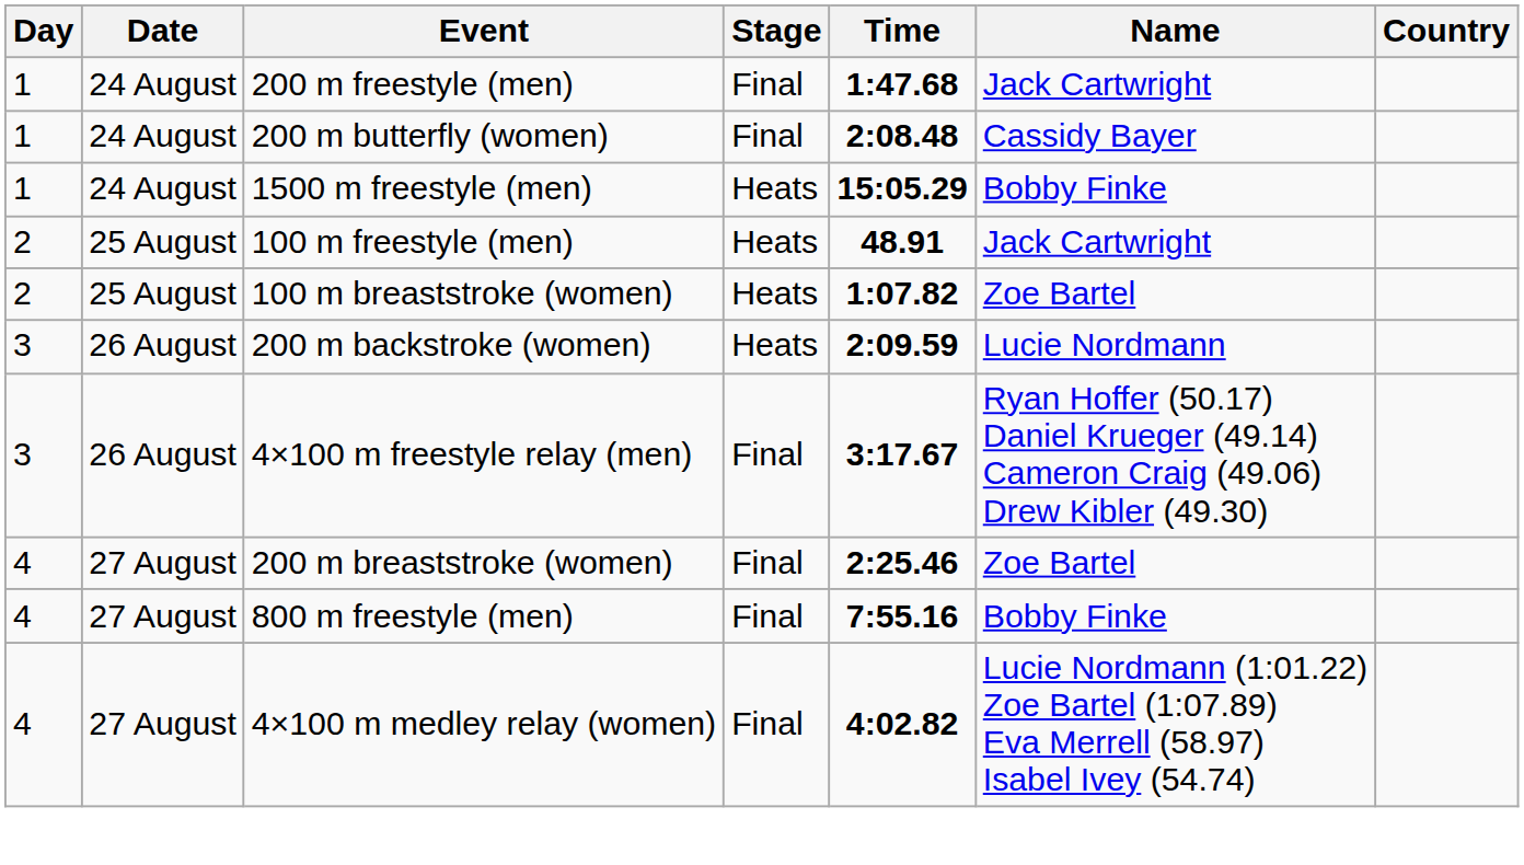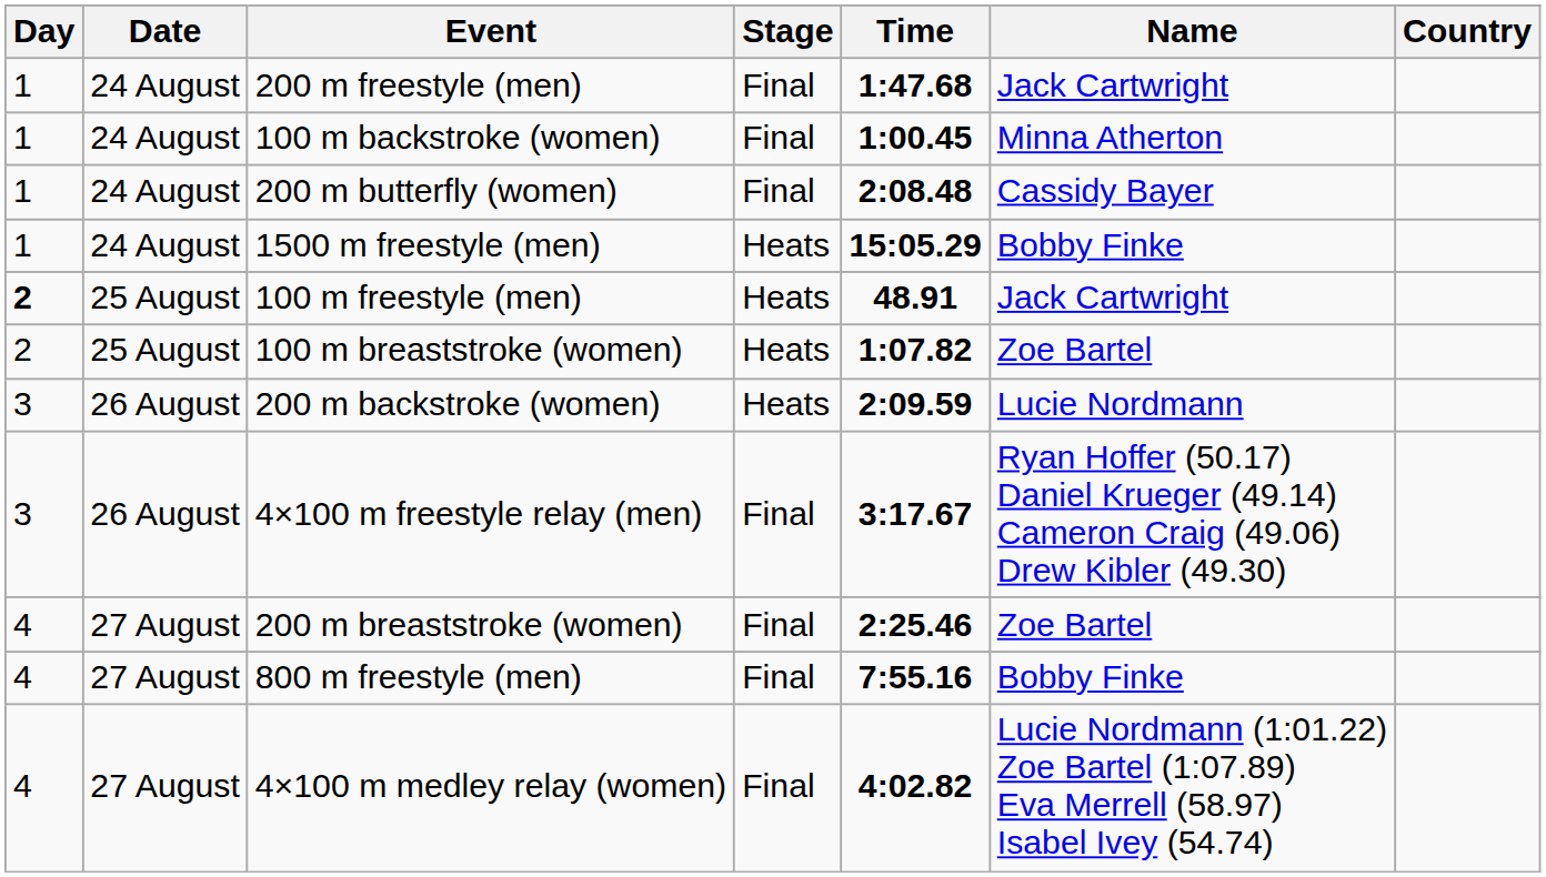+ row: 1 | 24 August | 100 m backstroke (women) | Final | 1:00.45 | Minna Atherton
100 m freestyle (men) | Day: normal -> bold
